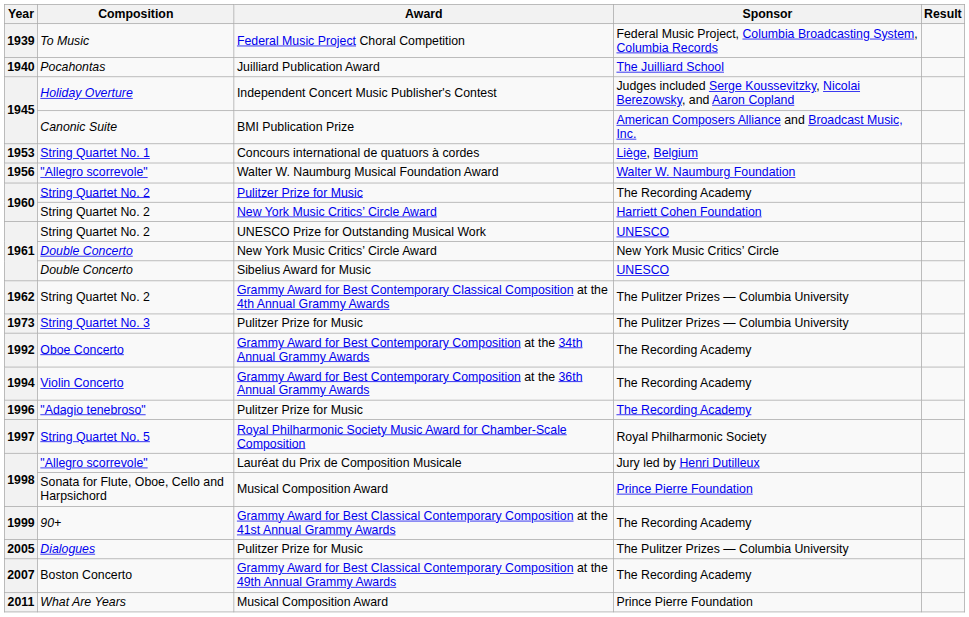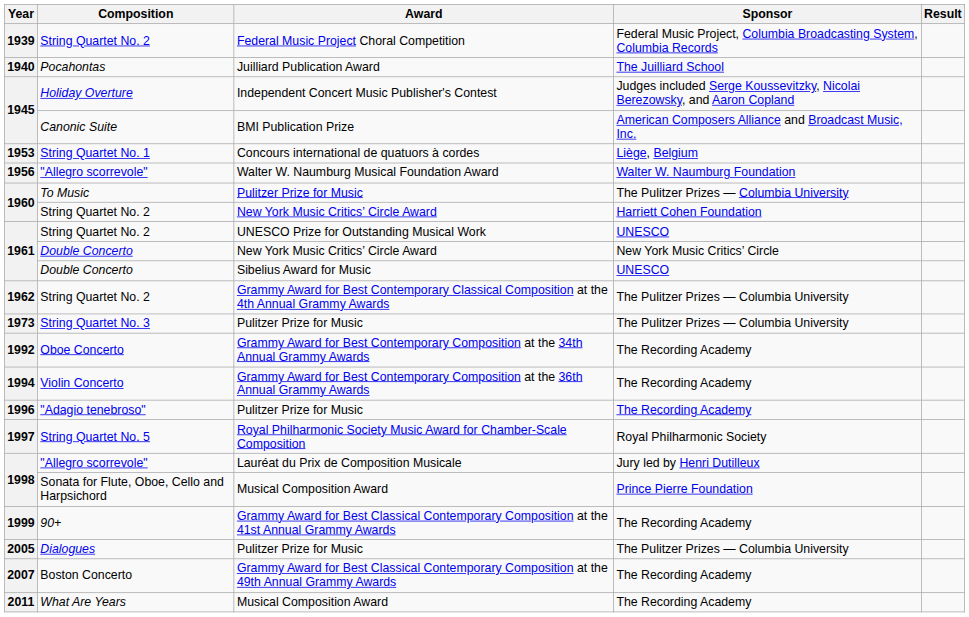1939 | Composition: To Music -> String Quartet No. 2
1960 / Pulitzer Prize for Music | Composition: String Quartet No. 2 -> To Music
1960 / Pulitzer Prize for Music | Sponsor: The Recording Academy -> The Pulitzer Prizes — Columbia University
2011 | Sponsor: Prince Pierre Foundation -> The Recording Academy
